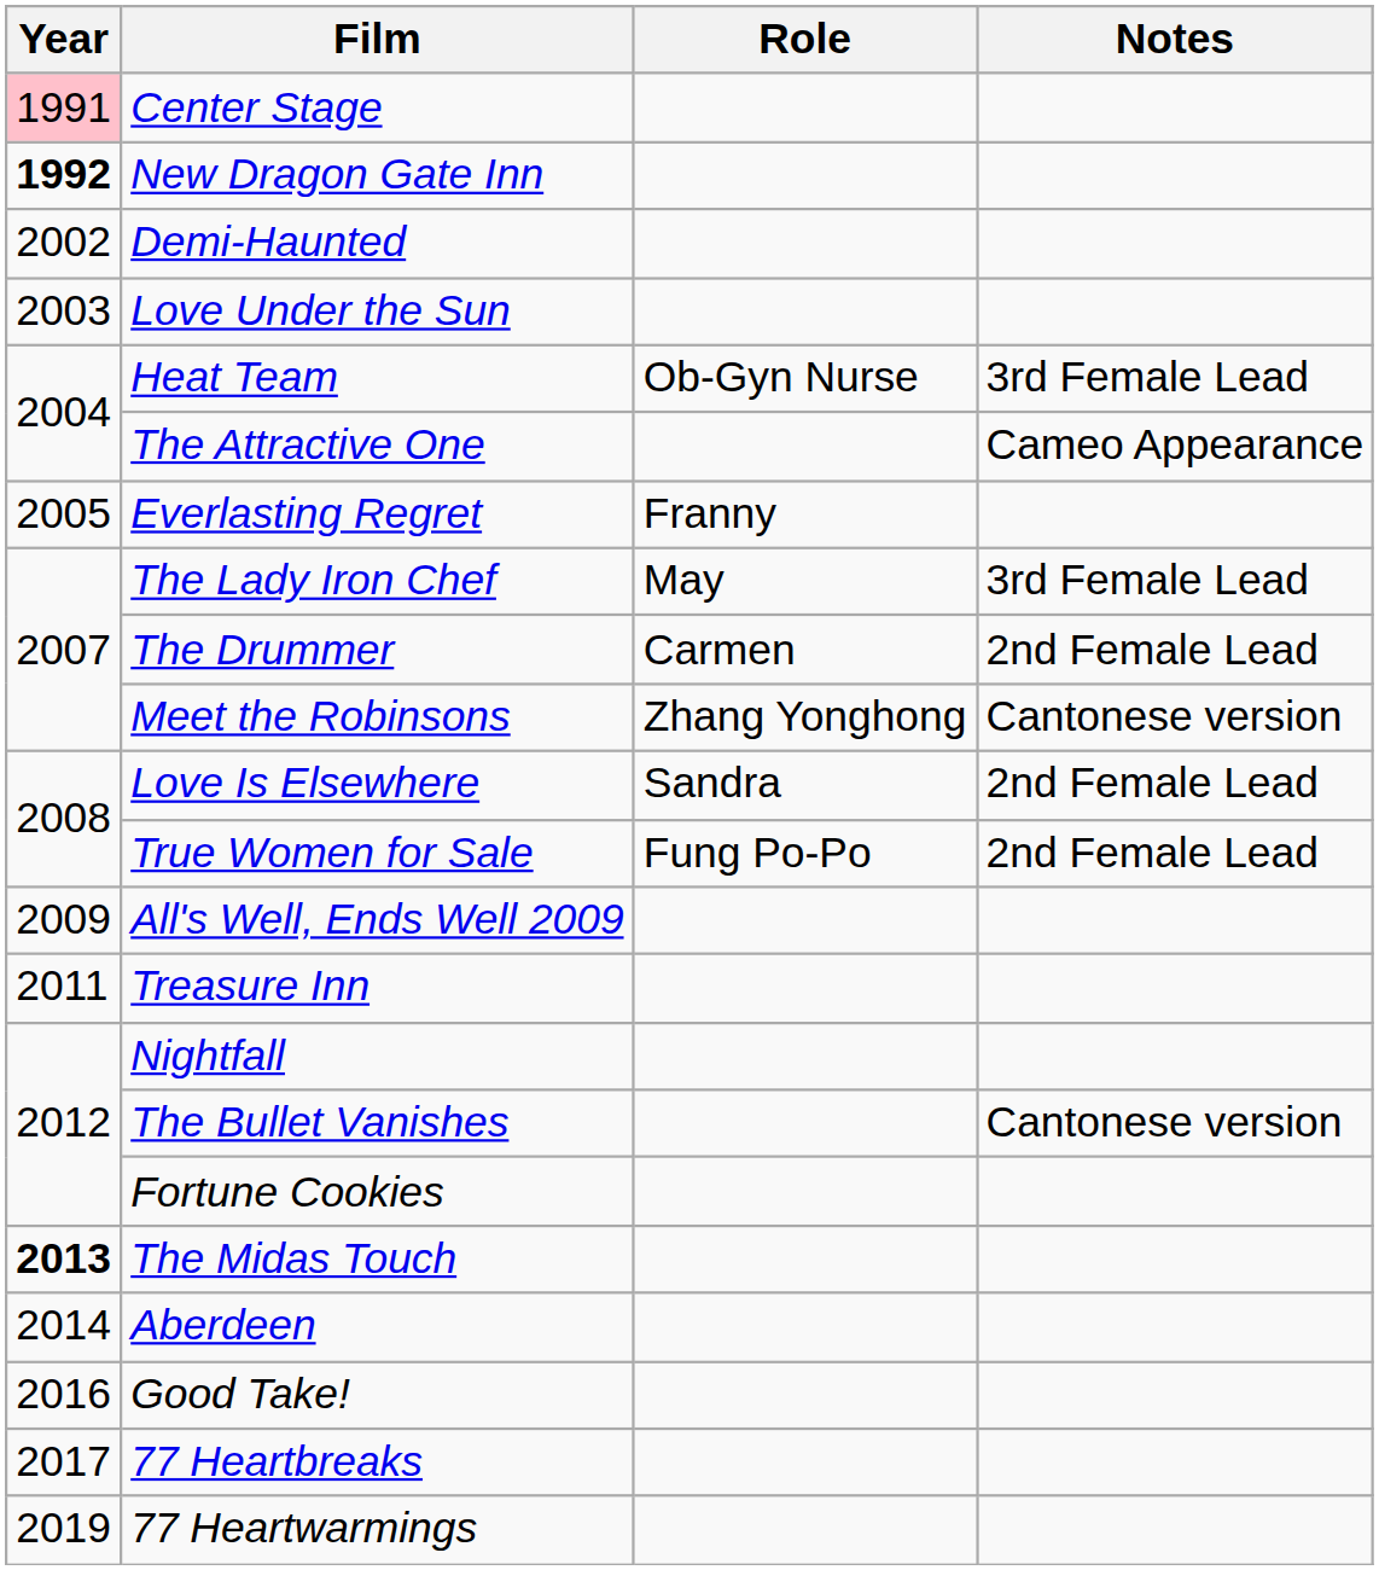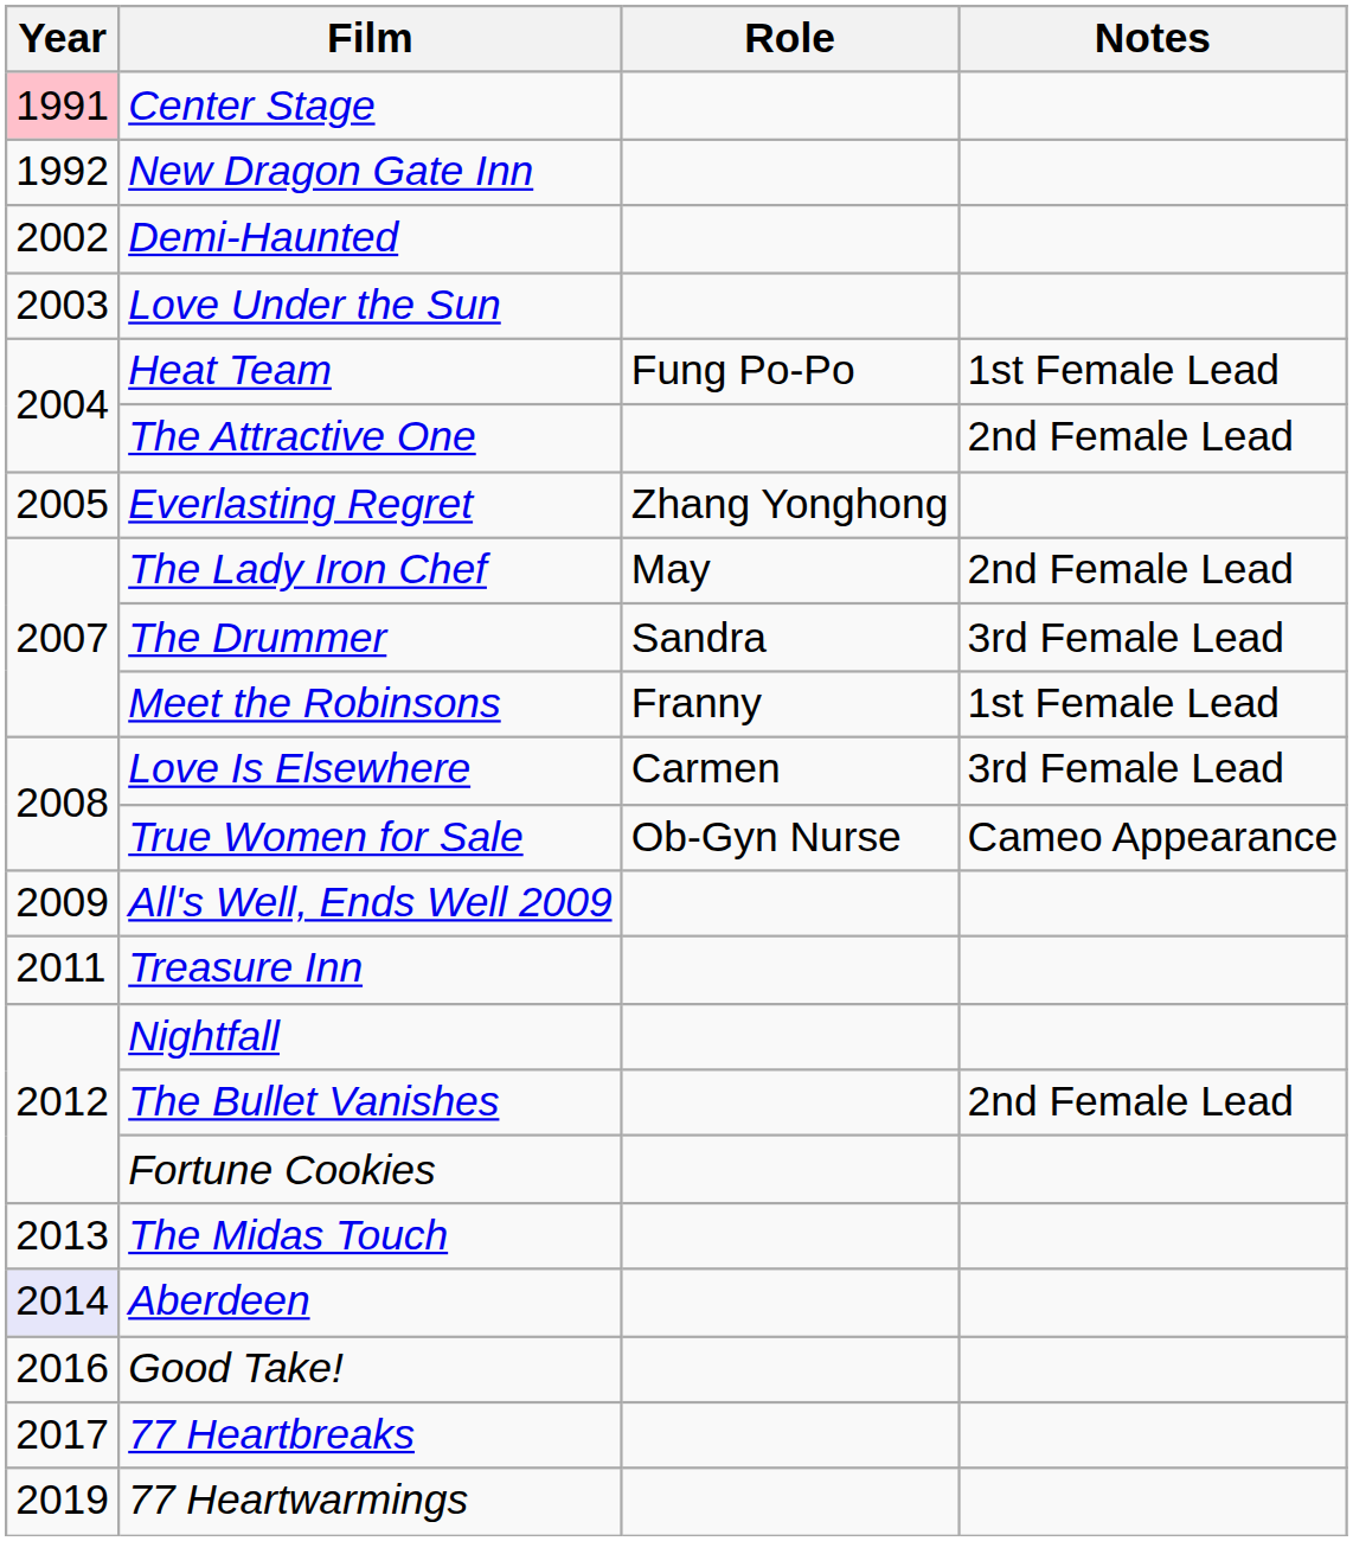New Dragon Gate Inn | Year: bold -> normal
Heat Team | Role: Ob-Gyn Nurse -> Fung Po-Po
Heat Team | Notes: 3rd Female Lead -> 1st Female Lead
The Attractive One | Notes: Cameo Appearance -> 2nd Female Lead
Everlasting Regret | Role: Franny -> Zhang Yonghong
The Lady Iron Chef | Notes: 3rd Female Lead -> 2nd Female Lead
The Drummer | Role: Carmen -> Sandra
The Drummer | Notes: 2nd Female Lead -> 3rd Female Lead
Meet the Robinsons | Role: Zhang Yonghong -> Franny
Meet the Robinsons | Notes: Cantonese version -> 1st Female Lead
Love Is Elsewhere | Role: Sandra -> Carmen
Love Is Elsewhere | Notes: 2nd Female Lead -> 3rd Female Lead
True Women for Sale | Role: Fung Po-Po -> Ob-Gyn Nurse
True Women for Sale | Notes: 2nd Female Lead -> Cameo Appearance
The Bullet Vanishes | Notes: Cantonese version -> 2nd Female Lead
The Midas Touch | Year: bold -> normal
Aberdeen | Year: no background -> lavender background
